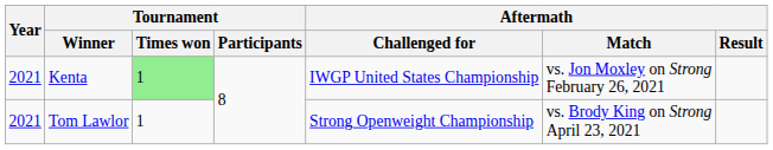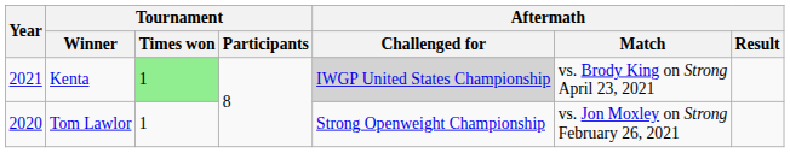Kenta | Aftermath / Challenged for: no background -> lightgrey background
Kenta | Aftermath / Match: vs. Jon Moxley on Strong February 26, 2021 -> vs. Brody King on Strong April 23, 2021
Tom Lawlor | Year: 2021 -> 2020
Tom Lawlor | Aftermath / Match: vs. Brody King on Strong April 23, 2021 -> vs. Jon Moxley on Strong February 26, 2021
